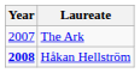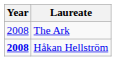The Ark | Year: 2007 -> 2008
